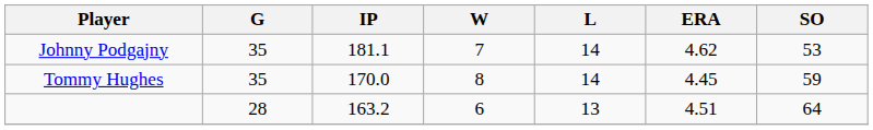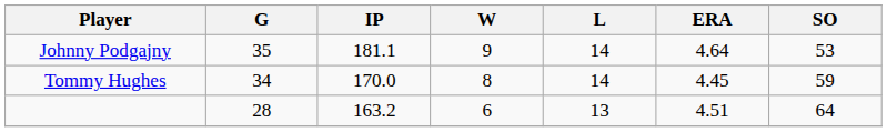Johnny Podgajny | W: 7 -> 9
Johnny Podgajny | ERA: 4.62 -> 4.64
Tommy Hughes | G: 35 -> 34
